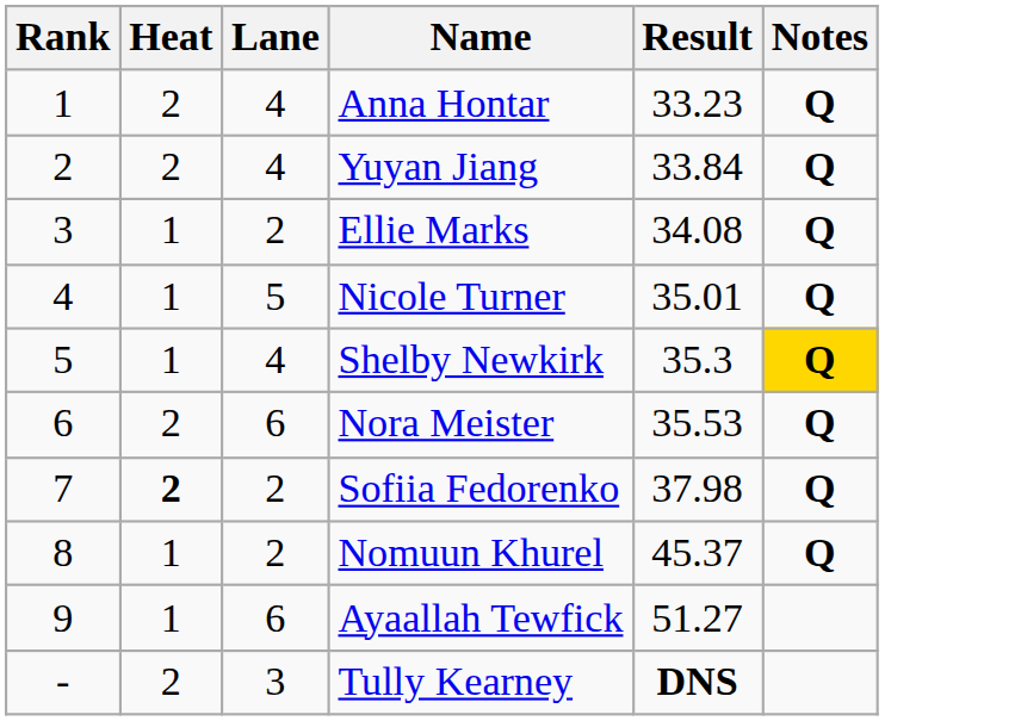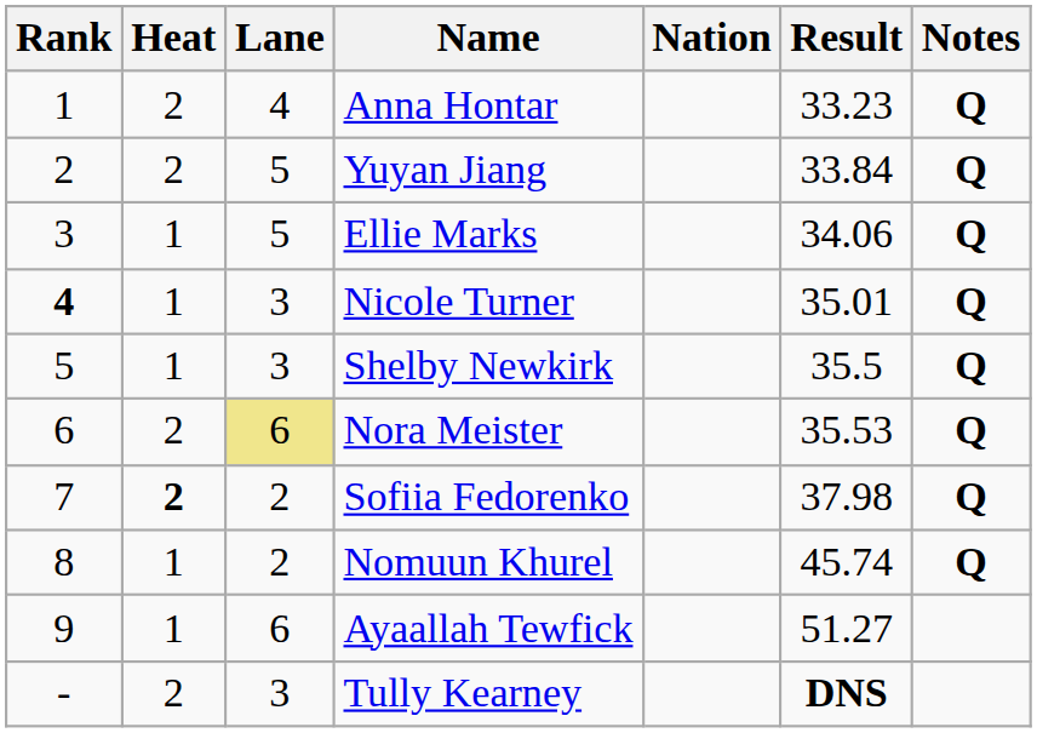+ column: Nation
Yuyan Jiang | Lane: 4 -> 5
Ellie Marks | Lane: 2 -> 5
Ellie Marks | Result: 34.08 -> 34.06
Nicole Turner | Rank: normal -> bold
Nicole Turner | Lane: 5 -> 3
Shelby Newkirk | Lane: 4 -> 3
Shelby Newkirk | Result: 35.3 -> 35.5
Shelby Newkirk | Notes: gold background -> no background
Nora Meister | Lane: no background -> khaki background
Nomuun Khurel | Result: 45.37 -> 45.74
